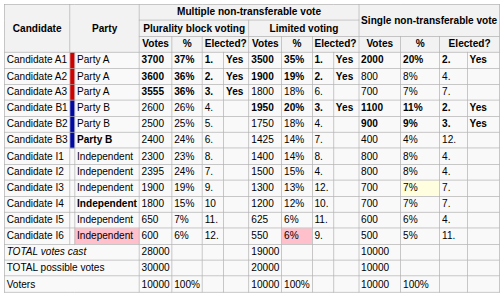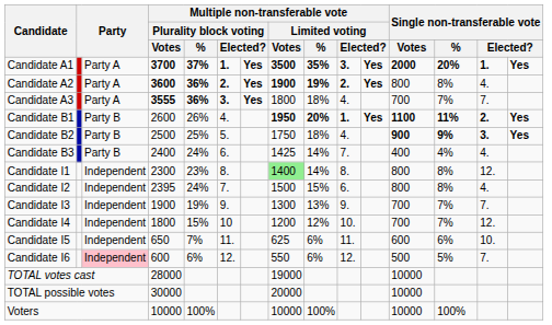Candidate A1 | column 10: 1. -> 3.
Candidate A1 | column 14: 2. -> 1.
Candidate A3 | column 10: 6. -> 4.
Candidate B1 | column 10: 3. -> 1.
Candidate B3 | column 3: bold -> normal
Candidate B3 | column 14: 12. -> 4.
Candidate I1 | Multiple non-transferable vote / Limited voting / Votes: no background -> lightgreen background
Candidate I1 | column 14: 4. -> 12.
Candidate I2 | column 10: 4. -> 6.
Candidate I3 | column 10: 12. -> 9.
Candidate I3 | Single non-transferable vote / %: lightyellow background -> no background
Candidate I4 | column 3: bold -> normal
Candidate I4 | column 14: 7. -> 12.
Candidate I5 | column 14: 4. -> 10.
Candidate I6 | Multiple non-transferable vote / Limited voting / %: pink background -> no background
Candidate I6 | column 10: 9. -> 12.
Candidate I6 | column 14: 11. -> 7.
